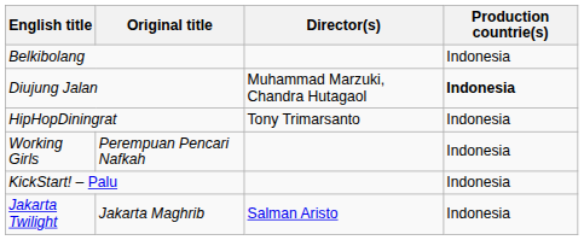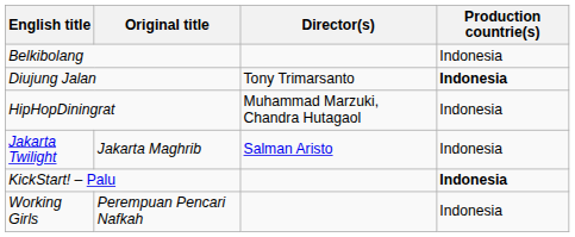Diujung Jalan | Director(s): Muhammad Marzuki, Chandra Hutagaol -> Tony Trimarsanto
HipHopDiningrat | Director(s): Tony Trimarsanto -> Muhammad Marzuki, Chandra Hutagaol
rows swapped: Jakarta Twilight <-> Working Girls
KickStart! – Palu | Production countrie(s): normal -> bold
